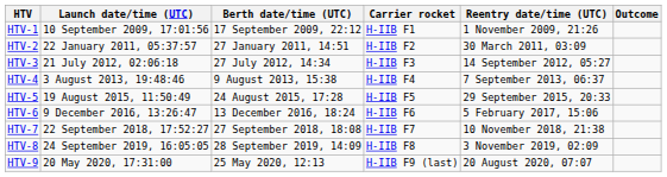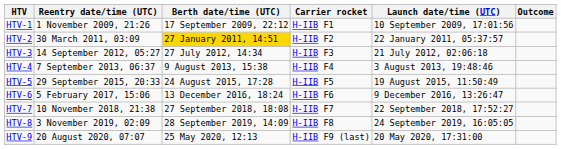columns swapped: Launch date/time (UTC) <-> Reentry date/time (UTC)
HTV-2 | Berth date/time (UTC): no background -> gold background
